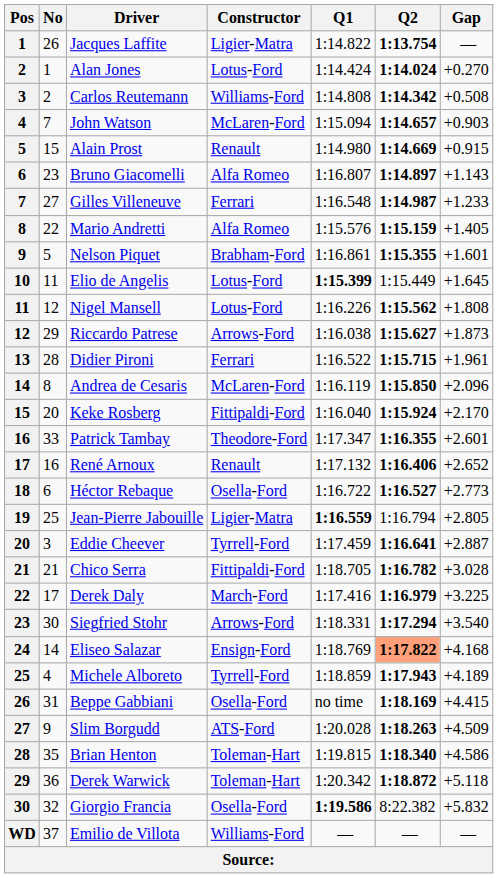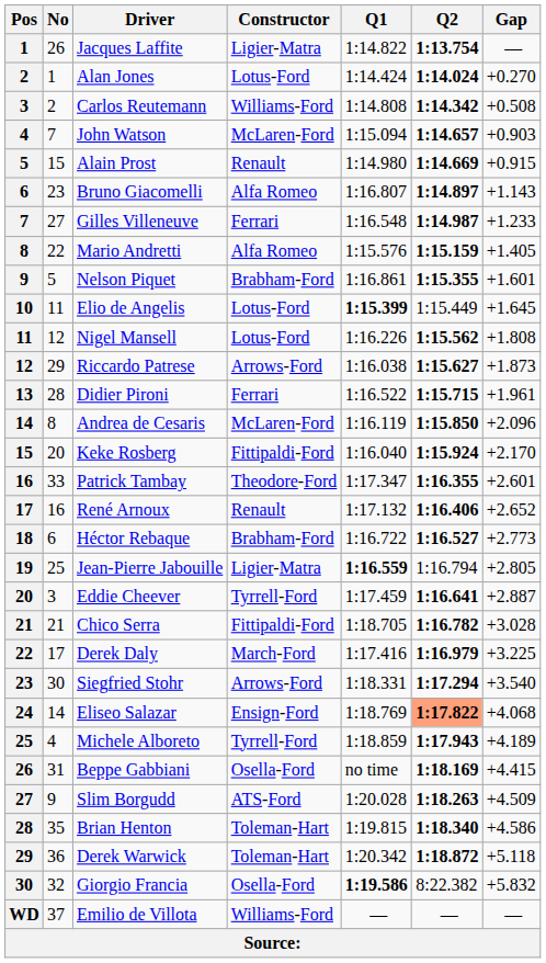Héctor Rebaque | Constructor: Osella-Ford -> Brabham-Ford
Eliseo Salazar | Gap: +4.168 -> +4.068
